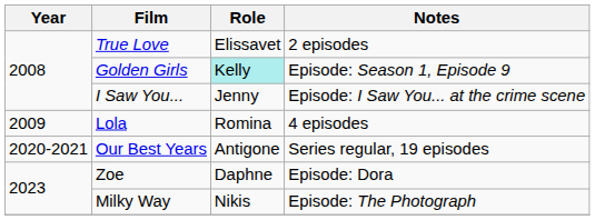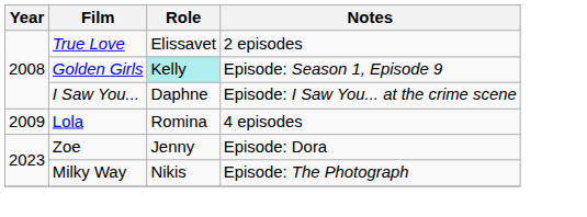I Saw You... | Role: Jenny -> Daphne
- row: 2020-2021 | Our Best Years | Antigone | Series regular, 19 episodes
Zoe | Role: Daphne -> Jenny
